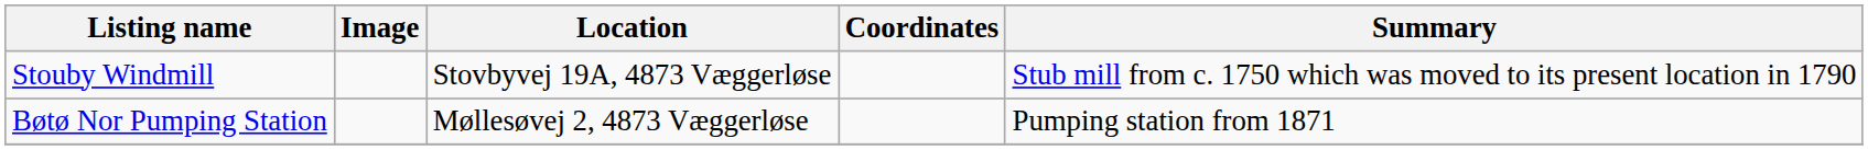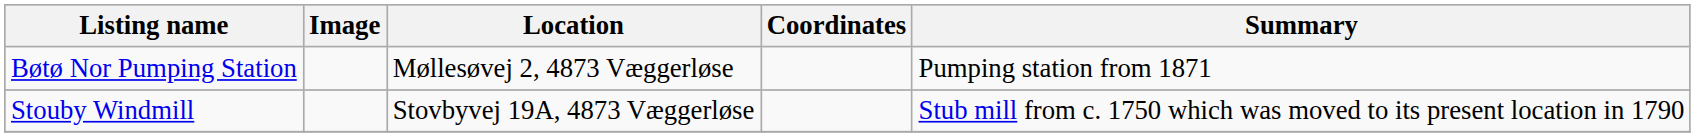rows swapped: Bøtø Nor Pumping Station <-> Stouby Windmill
